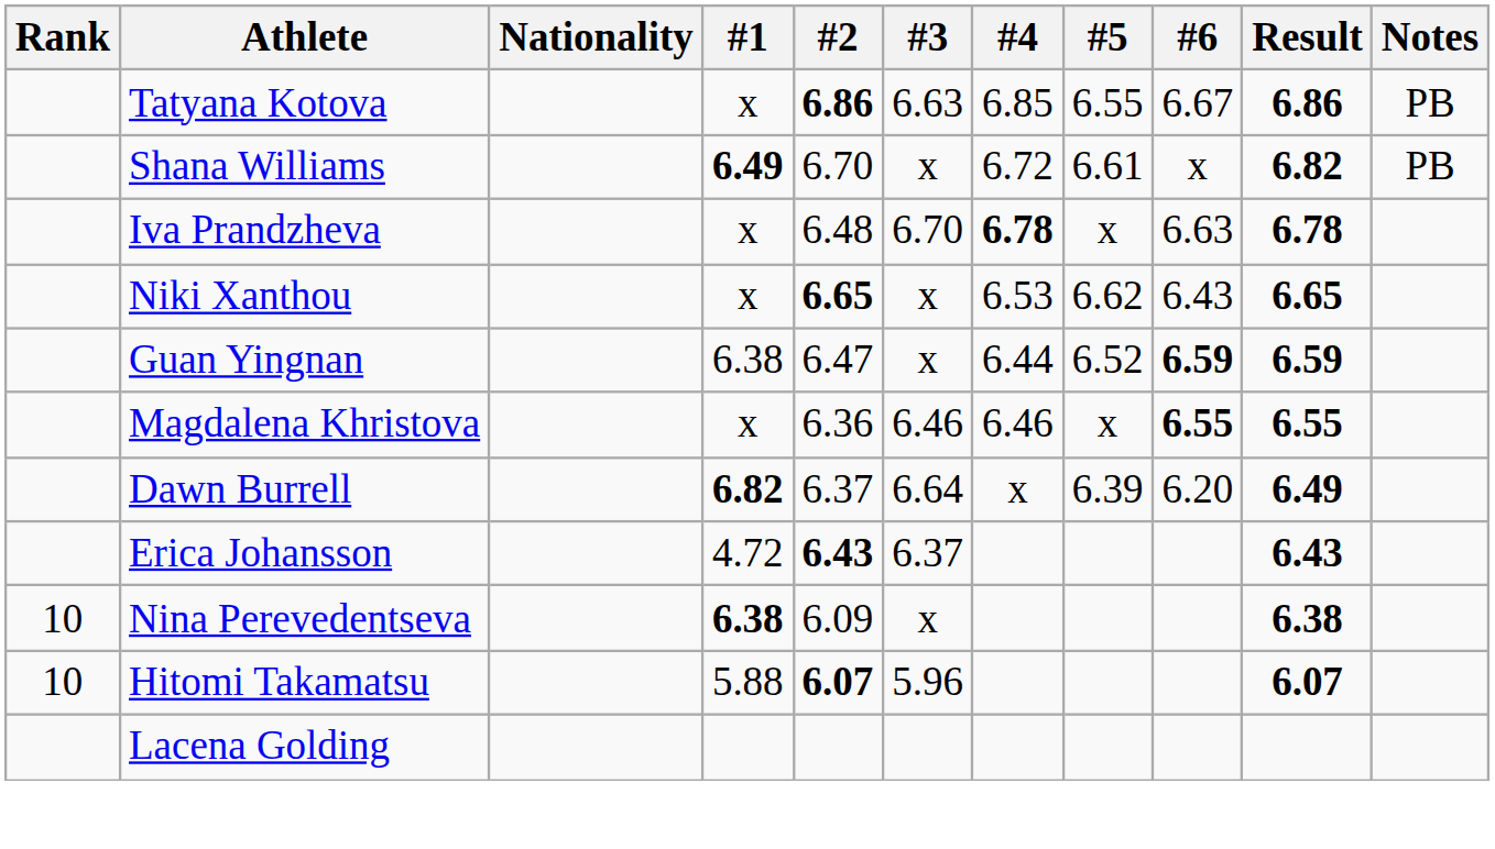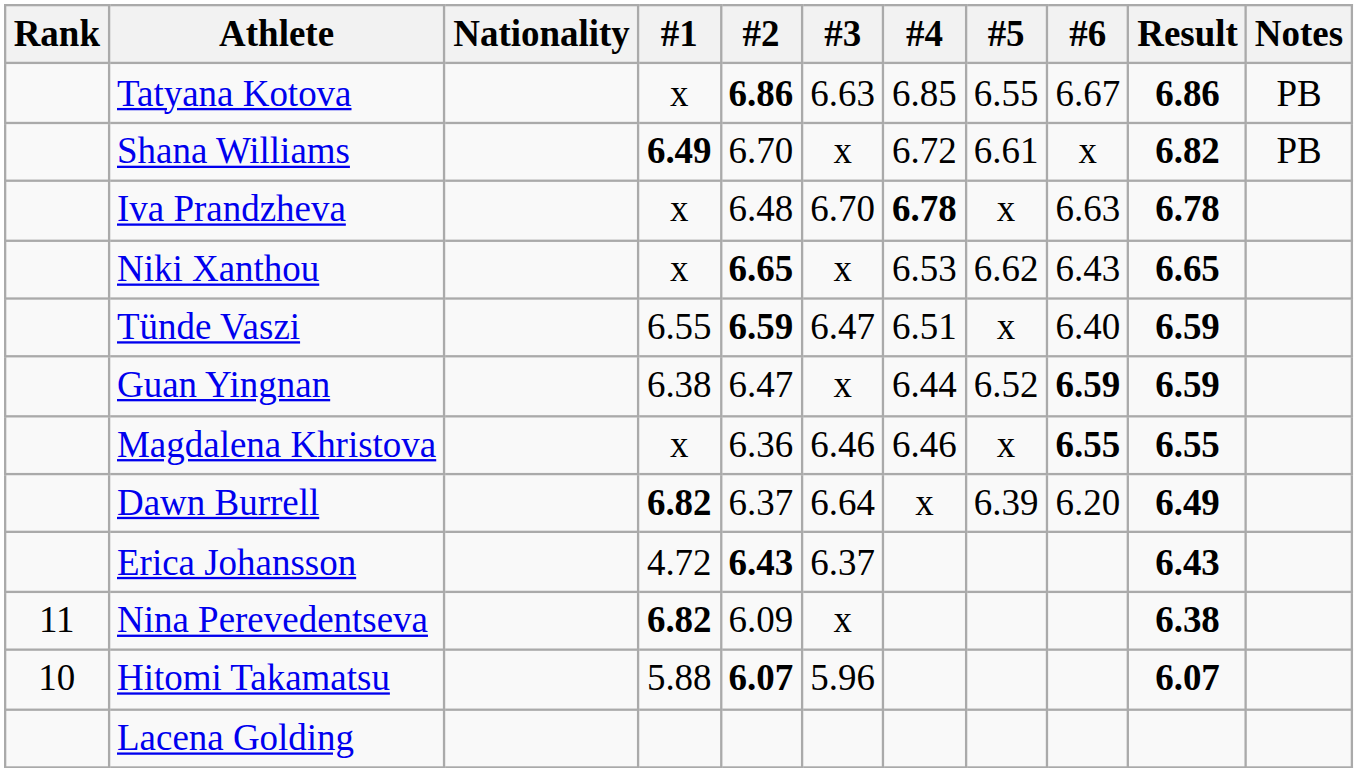+ row: Tünde Vaszi | 6.55 | 6.59 | 6.47 | 6.51 | x | 6.40 | 6.59
Nina Perevedentseva | Rank: 10 -> 11
Nina Perevedentseva | #1: 6.38 -> 6.82
